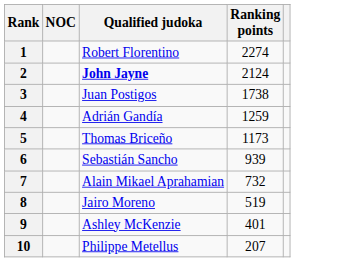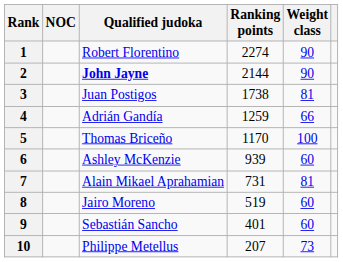+ column: Weight class | 90 | 90 | 81 | 66 | 100 | 60 | 81 | 60 | 60 | 73
2 | Ranking points: 2124 -> 2144
5 | Ranking points: 1173 -> 1170
6 | Qualified judoka: Sebastián Sancho -> Ashley McKenzie
7 | Ranking points: 732 -> 731
9 | Qualified judoka: Ashley McKenzie -> Sebastián Sancho
